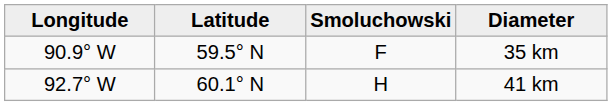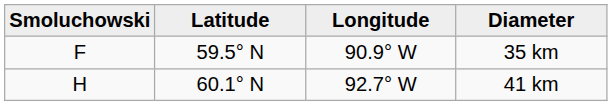columns swapped: Smoluchowski <-> Longitude
